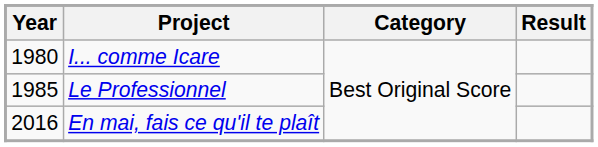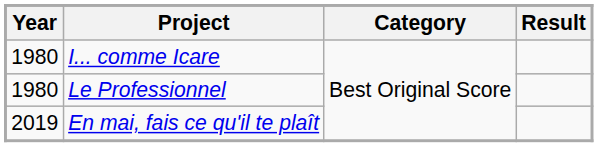Le Professionnel | Year: 1985 -> 1980
En mai, fais ce qu'il te plaît | Year: 2016 -> 2019
